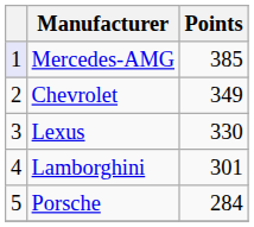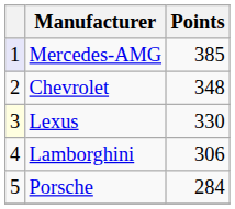Chevrolet | Points: 349 -> 348
Lexus | column 1: no background -> lightyellow background
Lamborghini | Points: 301 -> 306
